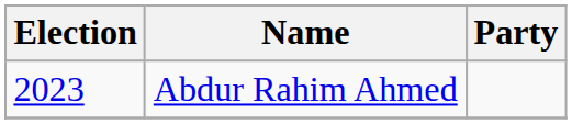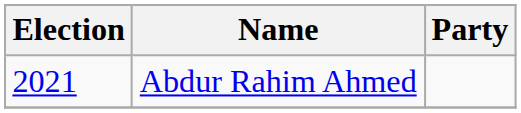Abdur Rahim Ahmed | Election: 2023 -> 2021
